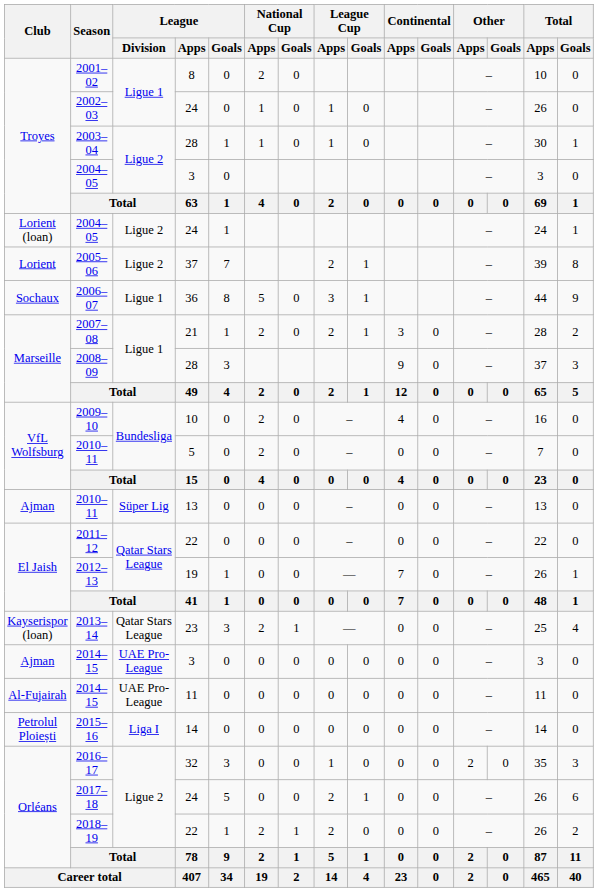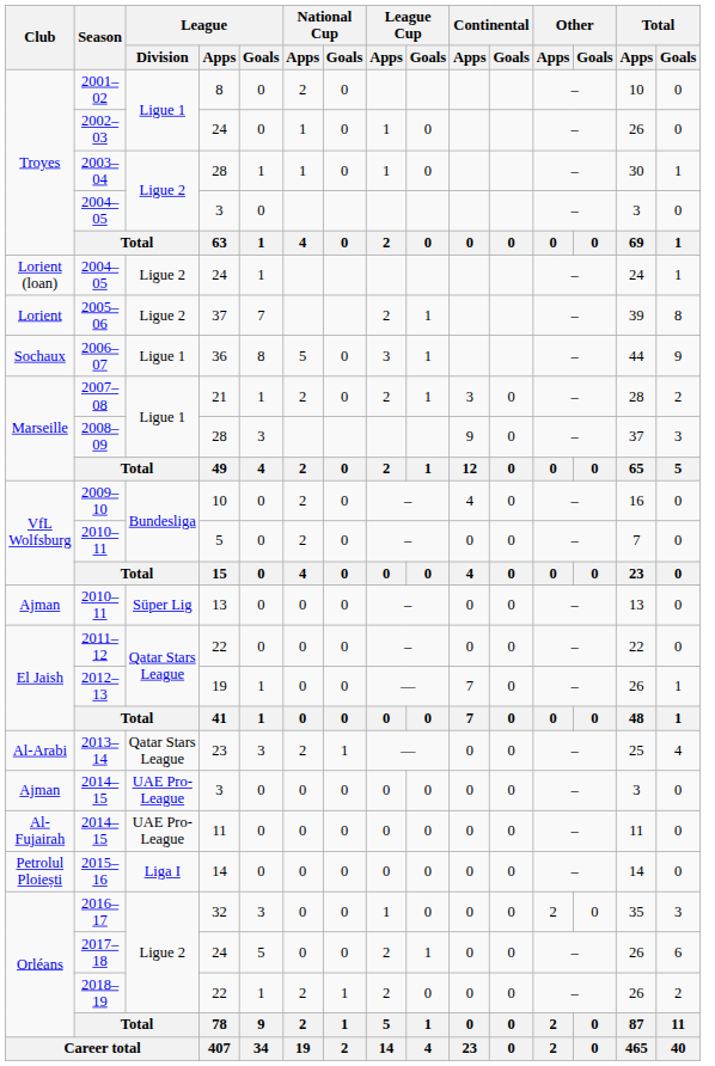2013–14 | Club: Kayserispor (loan) -> Al-Arabi
